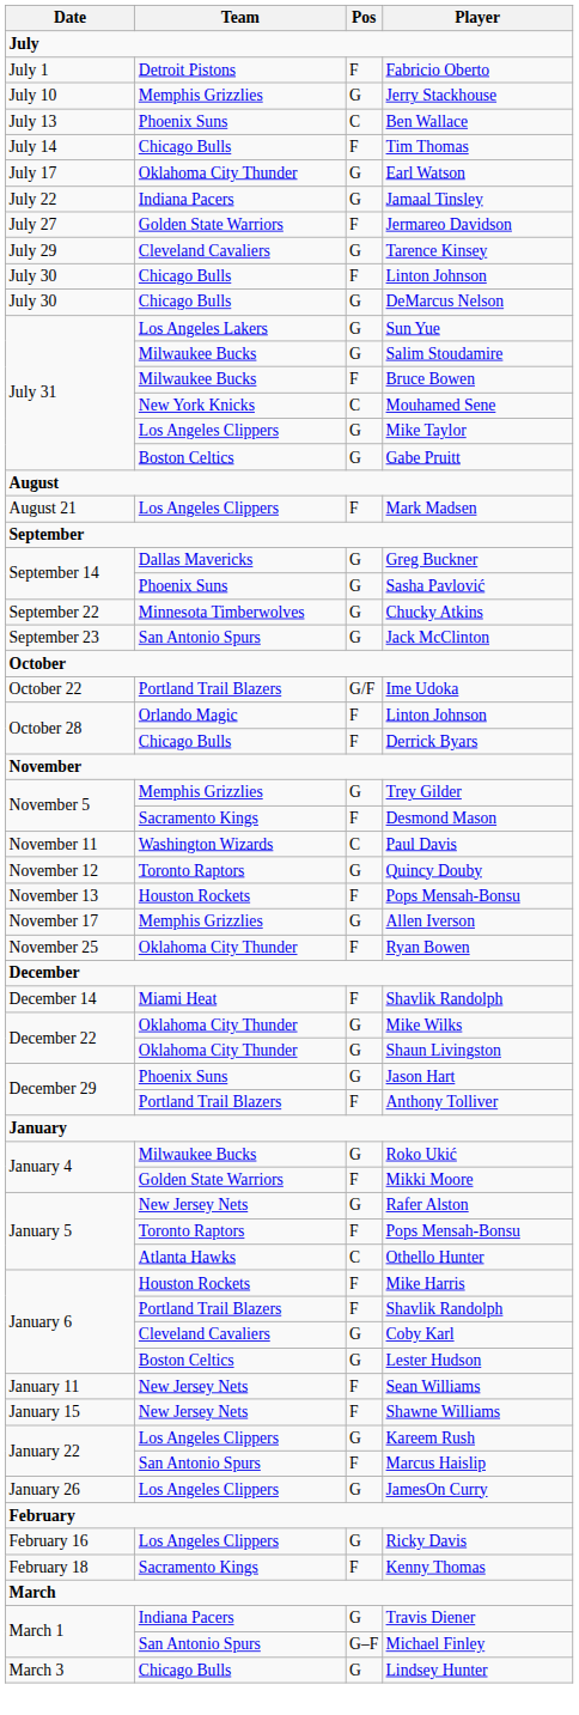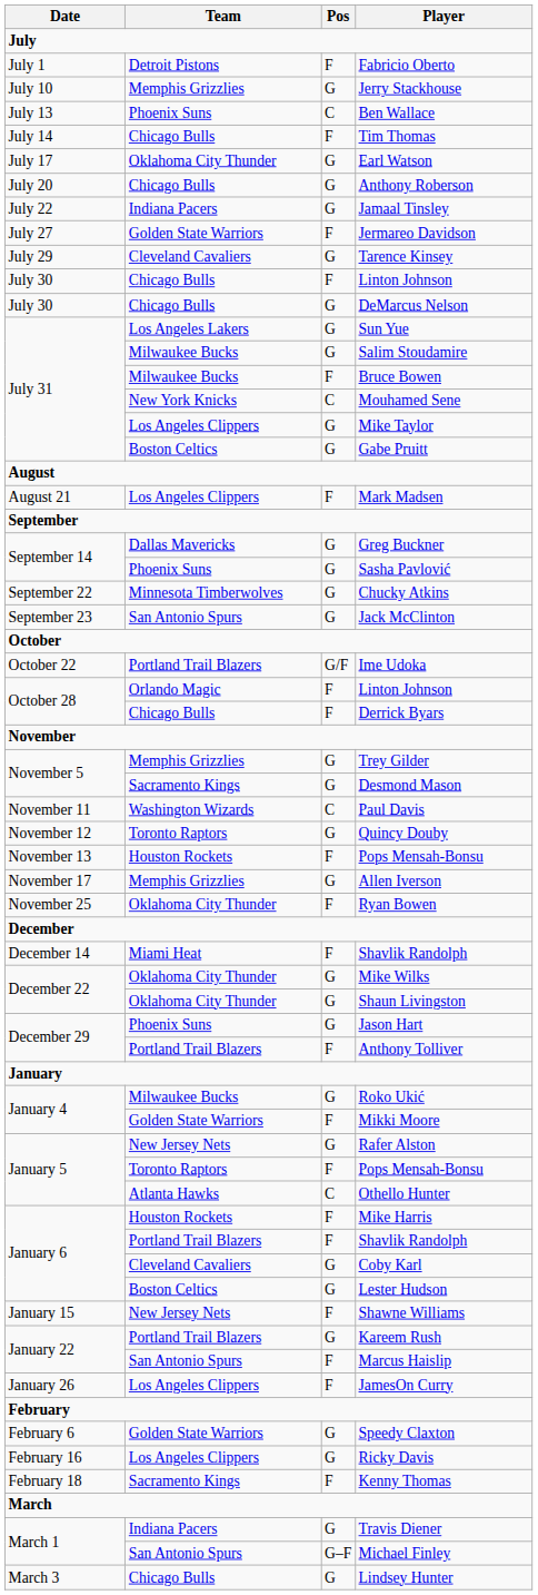+ row: July 20 | Chicago Bulls | G | Anthony Roberson
Desmond Mason | Pos: F -> G
- row: January 11 | New Jersey Nets | F | Sean Williams
Kareem Rush | Team: Los Angeles Clippers -> Portland Trail Blazers
JamesOn Curry | Pos: G -> F
+ row: February 6 | Golden State Warriors | G | Speedy Claxton
